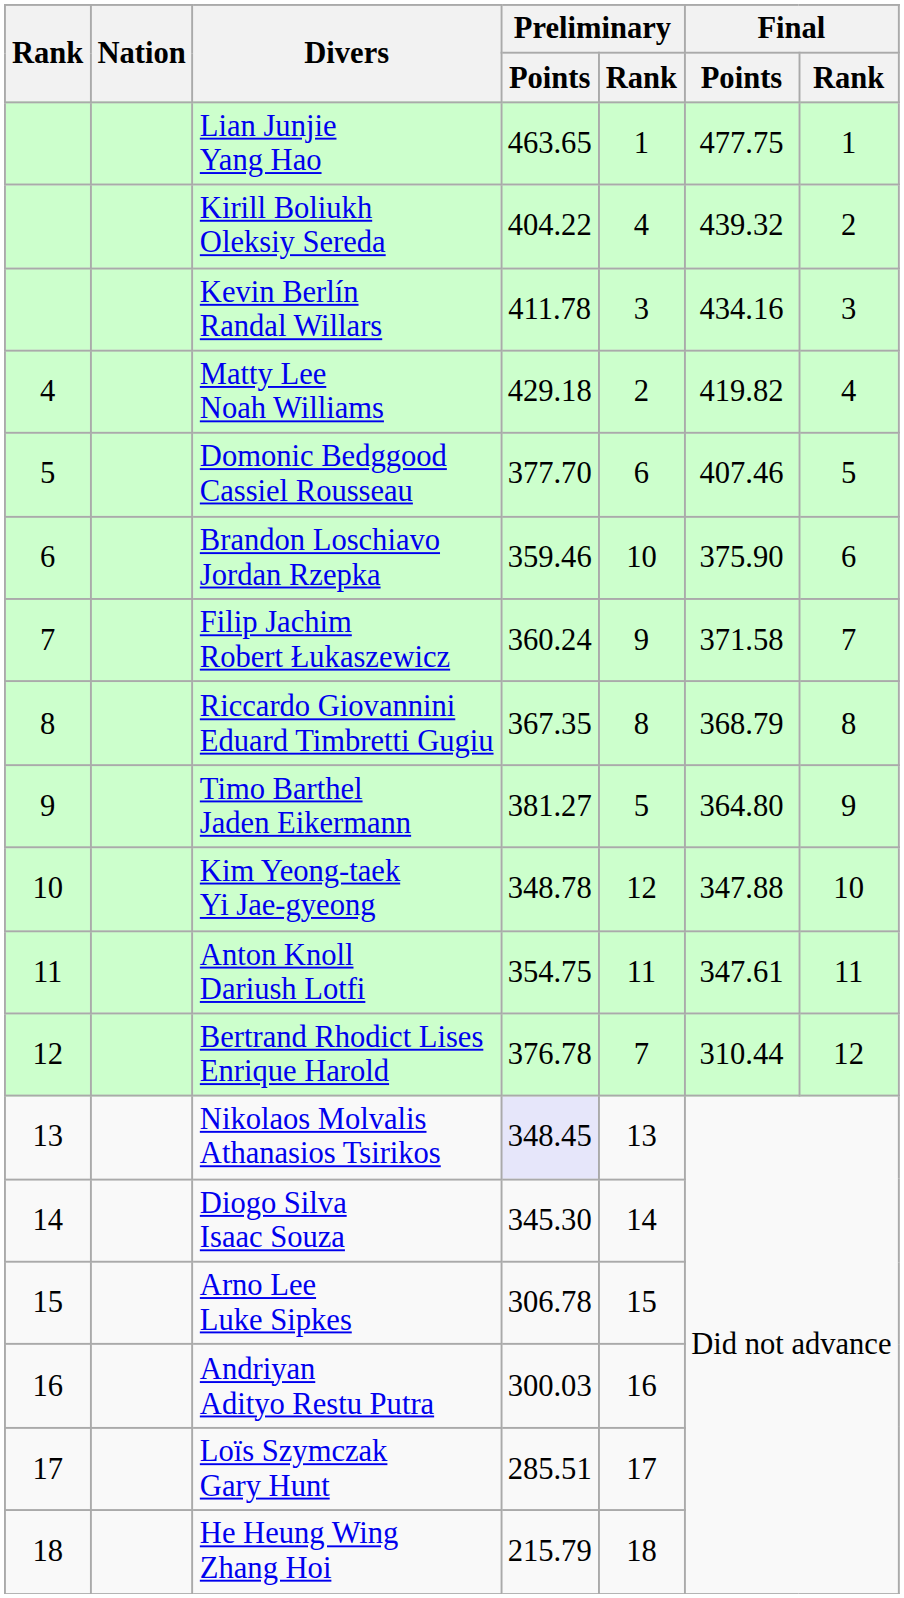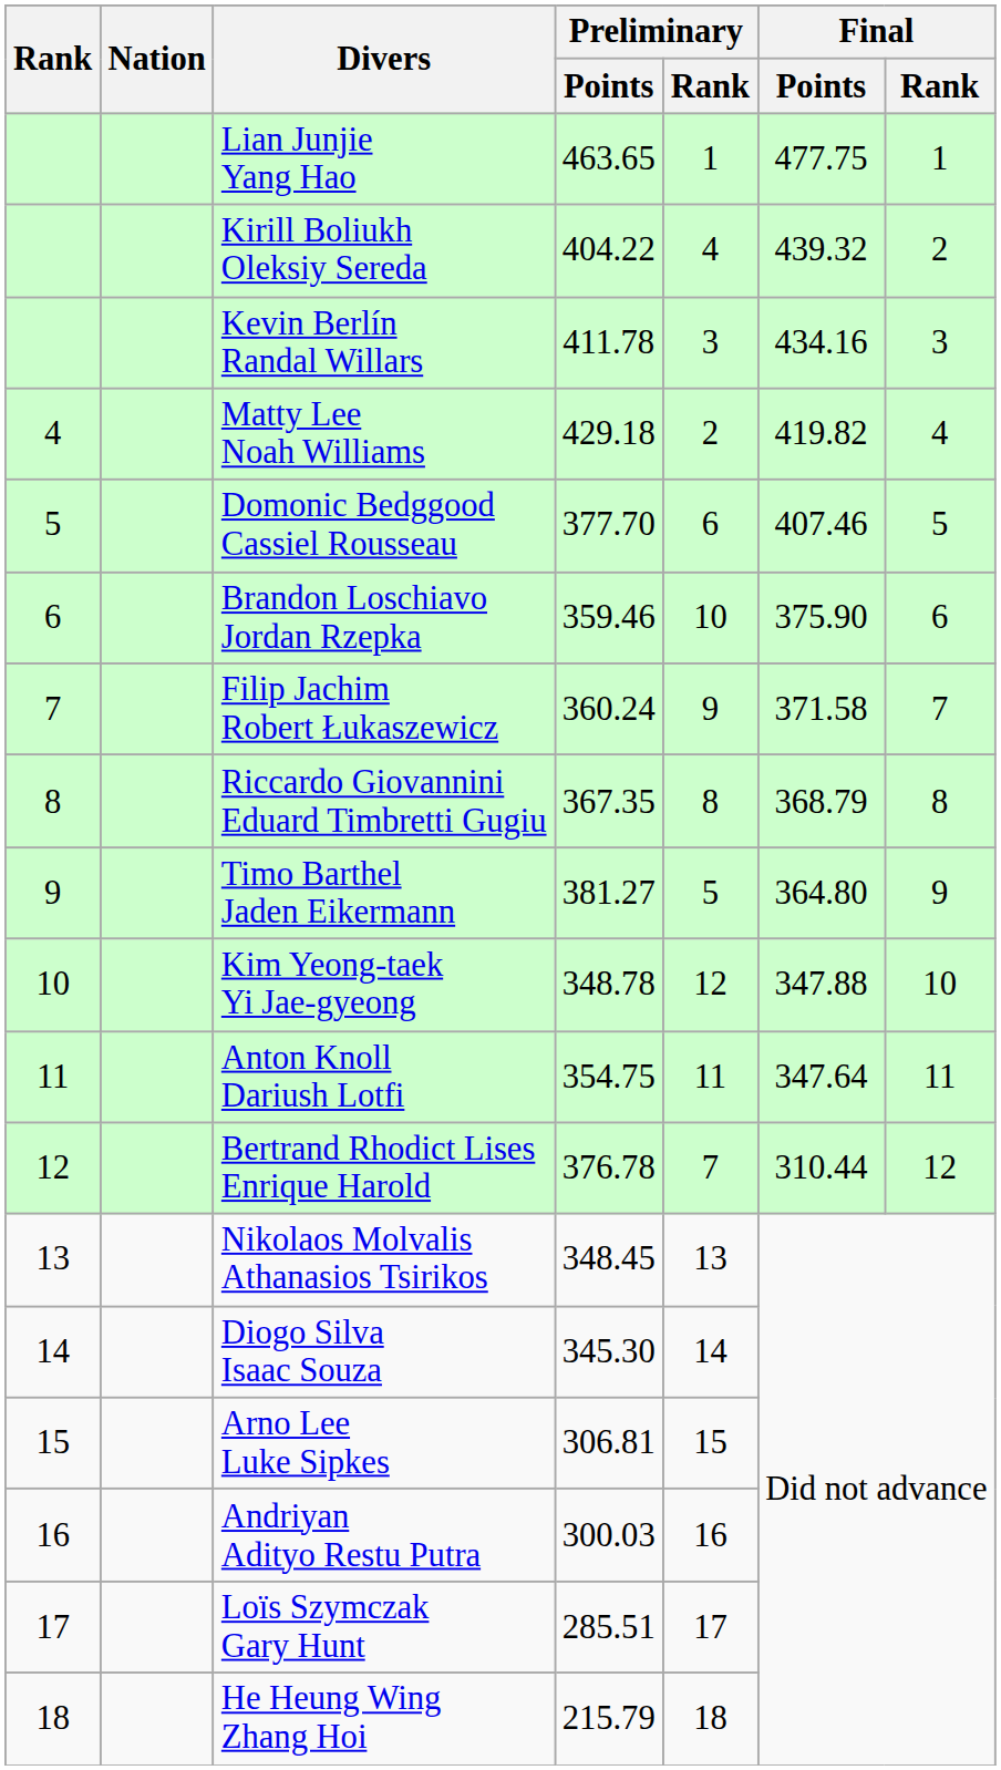Anton Knoll Dariush Lotfi | Final / Points: 347.61 -> 347.64
Nikolaos Molvalis Athanasios Tsirikos | Preliminary / Points: lavender background -> no background
Arno Lee Luke Sipkes | Preliminary / Points: 306.78 -> 306.81
